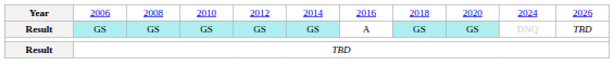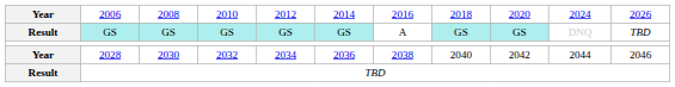+ row: Year | 2028 | 2030 | 2032 | 2034 | 2036 | 2038 | 2040 | 2042 | 2044 | 2046
